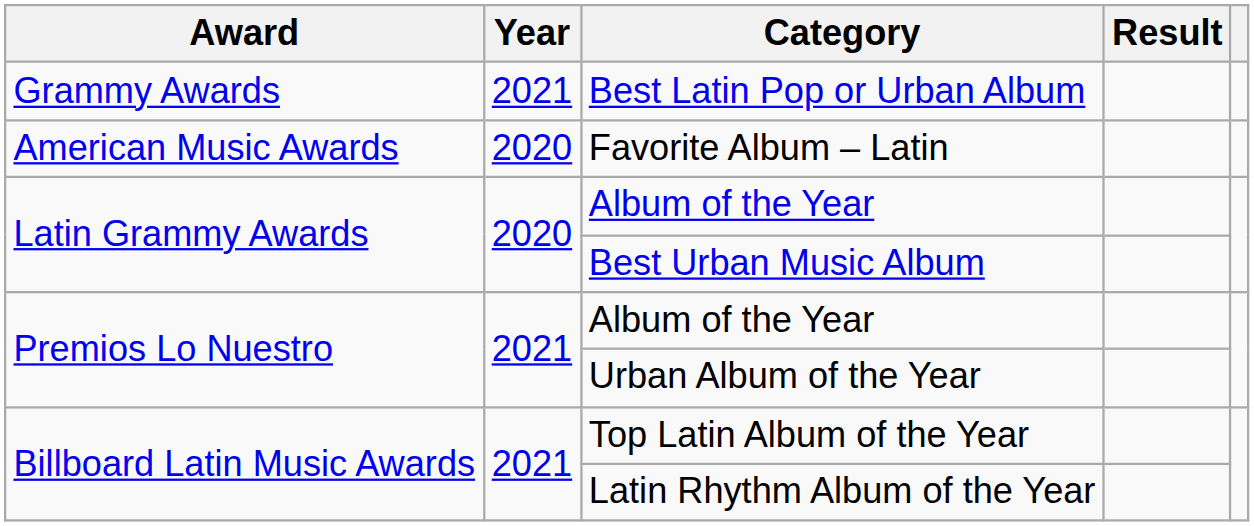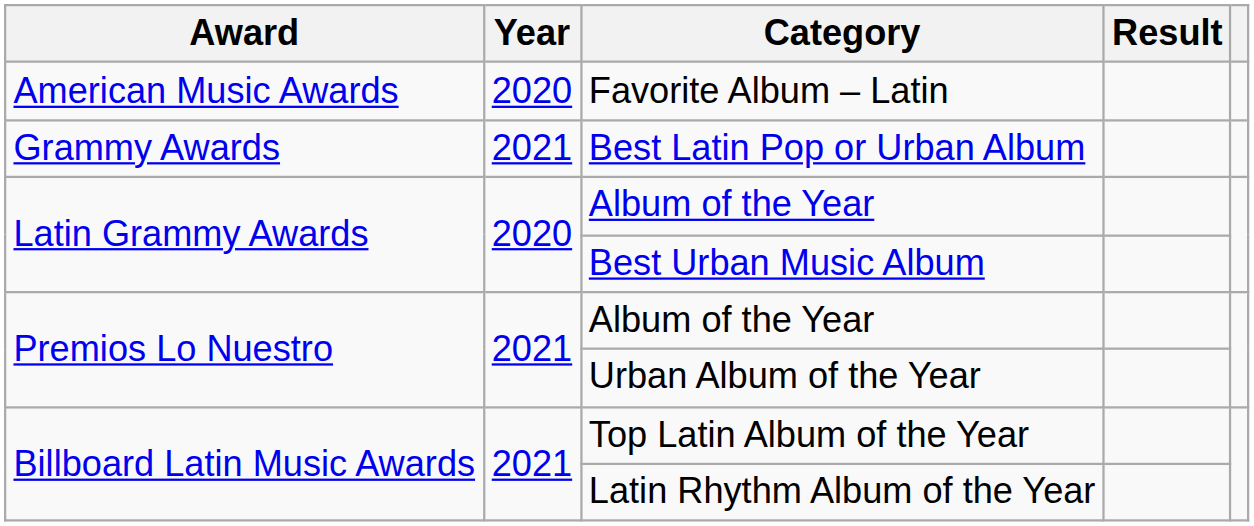rows swapped: Favorite Album – Latin <-> Best Latin Pop or Urban Album
